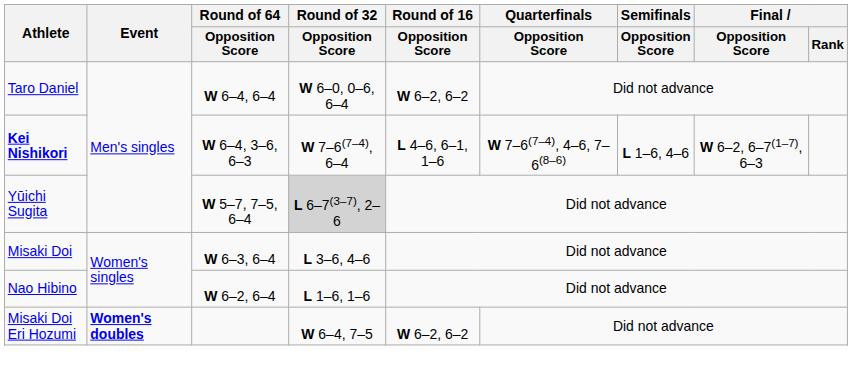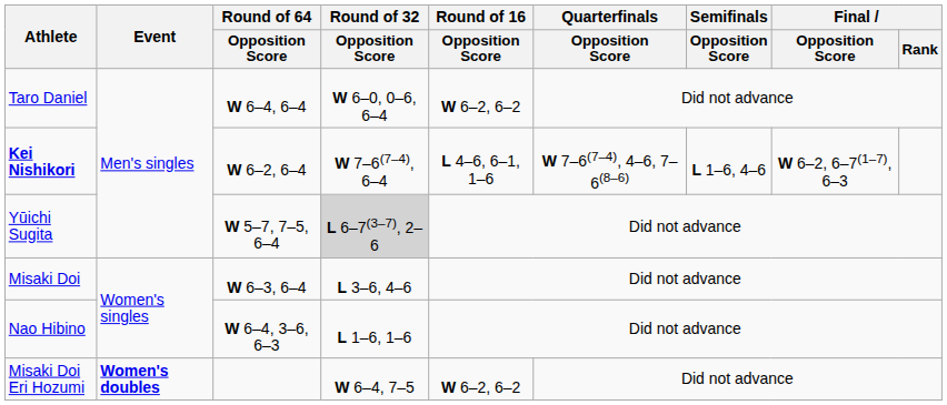Kei Nishikori | Round of 64 / Opposition Score: W 6–4, 3–6, 6–3 -> W 6–2, 6–4
Nao Hibino | Round of 64 / Opposition Score: W 6–2, 6–4 -> W 6–4, 3–6, 6–3
